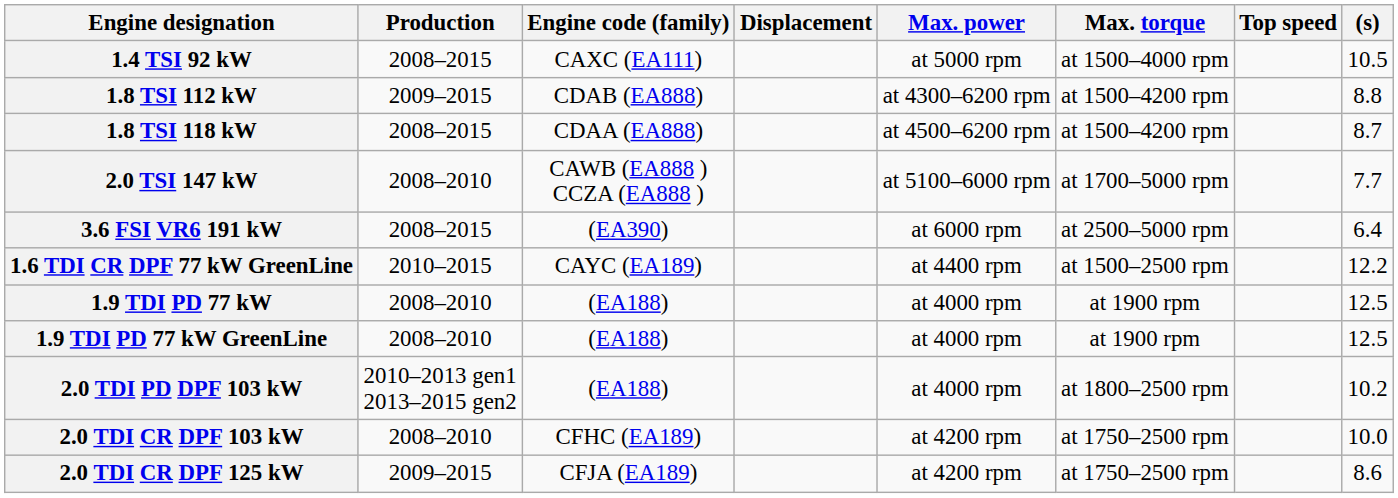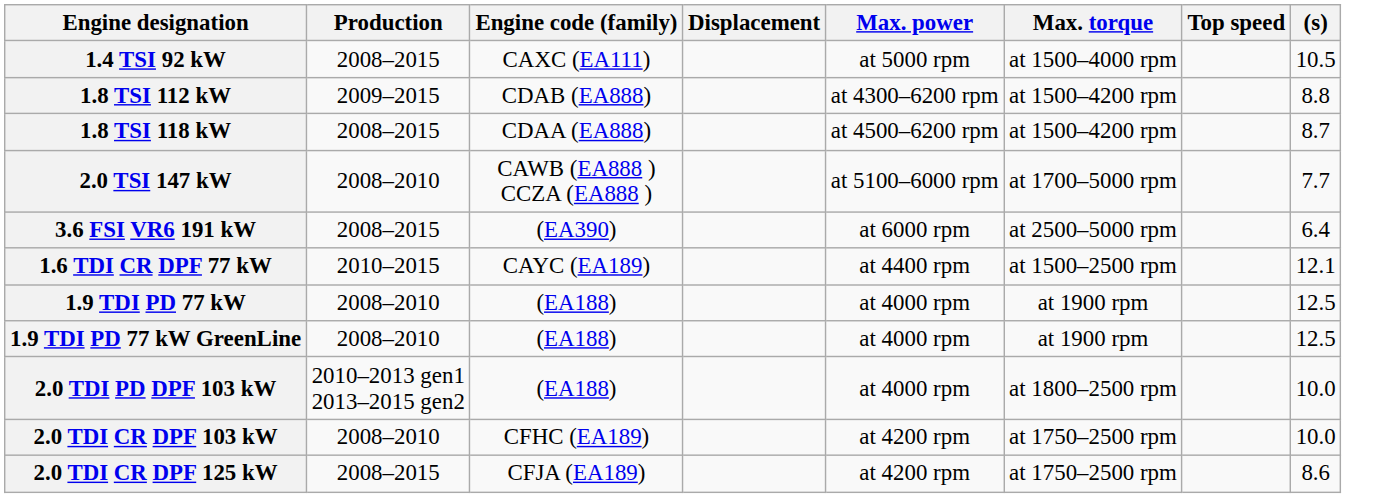+ row: 1.6 TDI CR DPF 77 kW | 2010–2015 | CAYC (EA189) | at 4400 rpm | at 1500–2500 rpm | 12.1
- row: 1.6 TDI CR DPF 77 kW GreenLine | 2010–2015 | CAYC (EA189) | at 4400 rpm | at 1500–2500 rpm | 12.2
2.0 TDI PD DPF 103 kW | (s): 10.2 -> 10.0
2.0 TDI CR DPF 125 kW | Production: 2009–2015 -> 2008–2015
